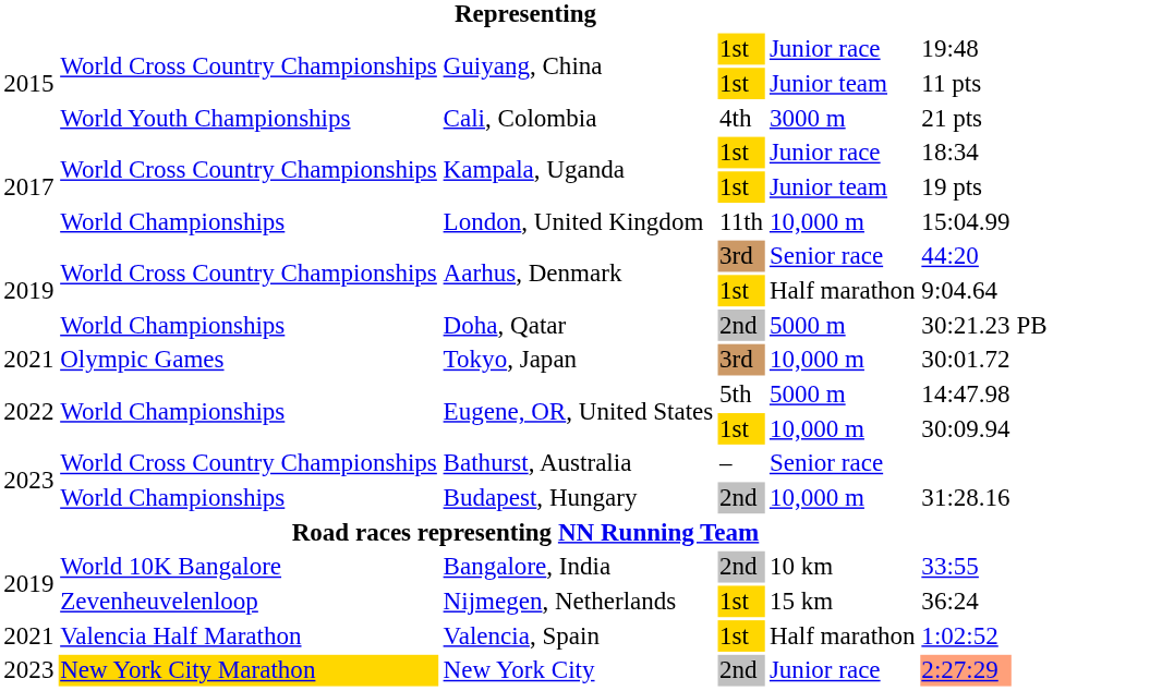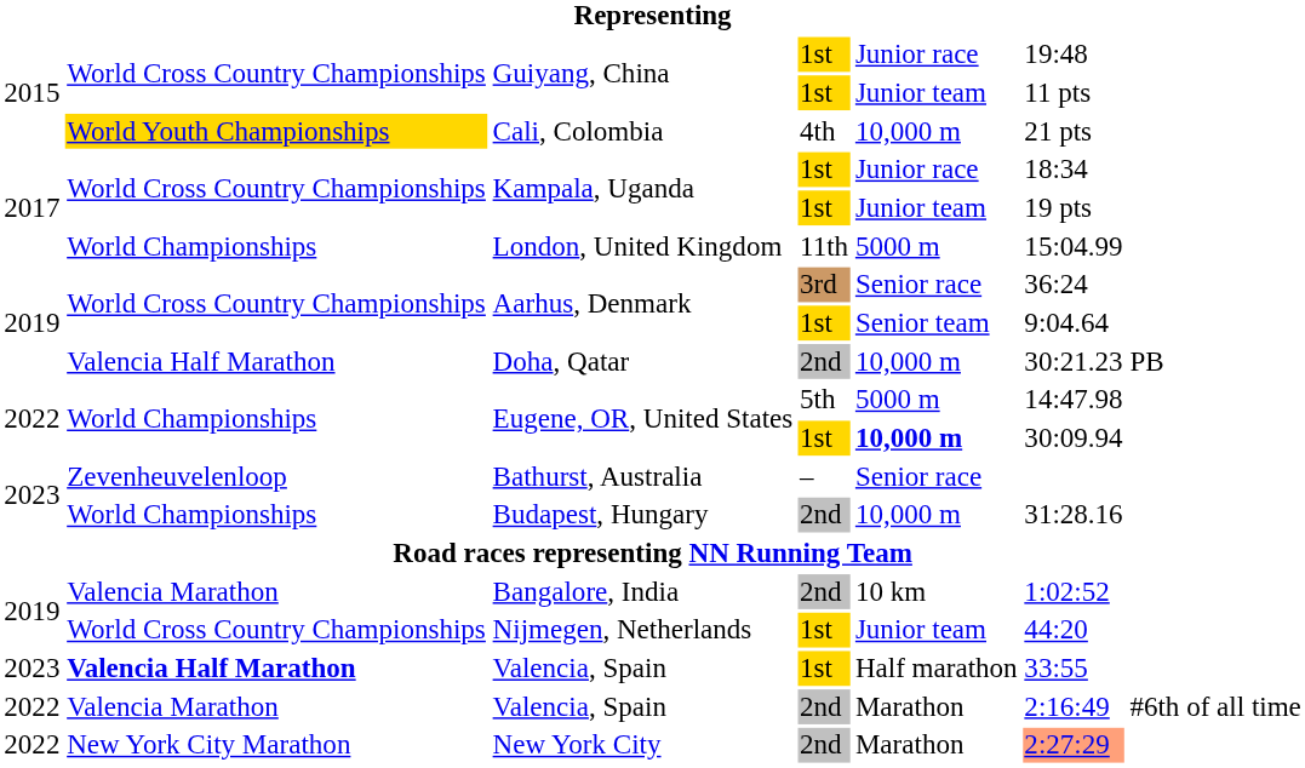Cali, Colombia | column 2: no background -> gold background
Cali, Colombia | column 5: 3000 m -> 10,000 m
London, United Kingdom | column 5: 10,000 m -> 5000 m
Aarhus, Denmark / 3rd | column 6: 44:20 -> 36:24
Aarhus, Denmark / 1st | column 5: Half marathon -> Senior team
Doha, Qatar | column 2: World Championships -> Valencia Half Marathon
Doha, Qatar | column 5: 5000 m -> 10,000 m
- row: 2021 | Olympic Games | Tokyo, Japan | 3rd | 10,000 m | 30:01.72
Eugene, OR, United States / 1st | column 5: normal -> bold
Bathurst, Australia | column 2: World Cross Country Championships -> Zevenheuvelenloop
Bangalore, India | column 2: World 10K Bangalore -> Valencia Marathon
Bangalore, India | column 6: 33:55 -> 1:02:52
Nijmegen, Netherlands | column 2: Zevenheuvelenloop -> World Cross Country Championships
Nijmegen, Netherlands | column 5: 15 km -> Junior team
Nijmegen, Netherlands | column 6: 36:24 -> 44:20
Valencia, Spain / 1st | column 1: 2021 -> 2023
Valencia, Spain / 1st | column 2: normal -> bold
Valencia, Spain / 1st | column 6: 1:02:52 -> 33:55
+ row: 2022 | Valencia Marathon | Valencia, Spain | 2nd | Marathon | 2:16:49 | #6th of all time
New York City | column 1: 2023 -> 2022
New York City | column 2: gold background -> no background
New York City | column 5: Junior race -> Marathon
